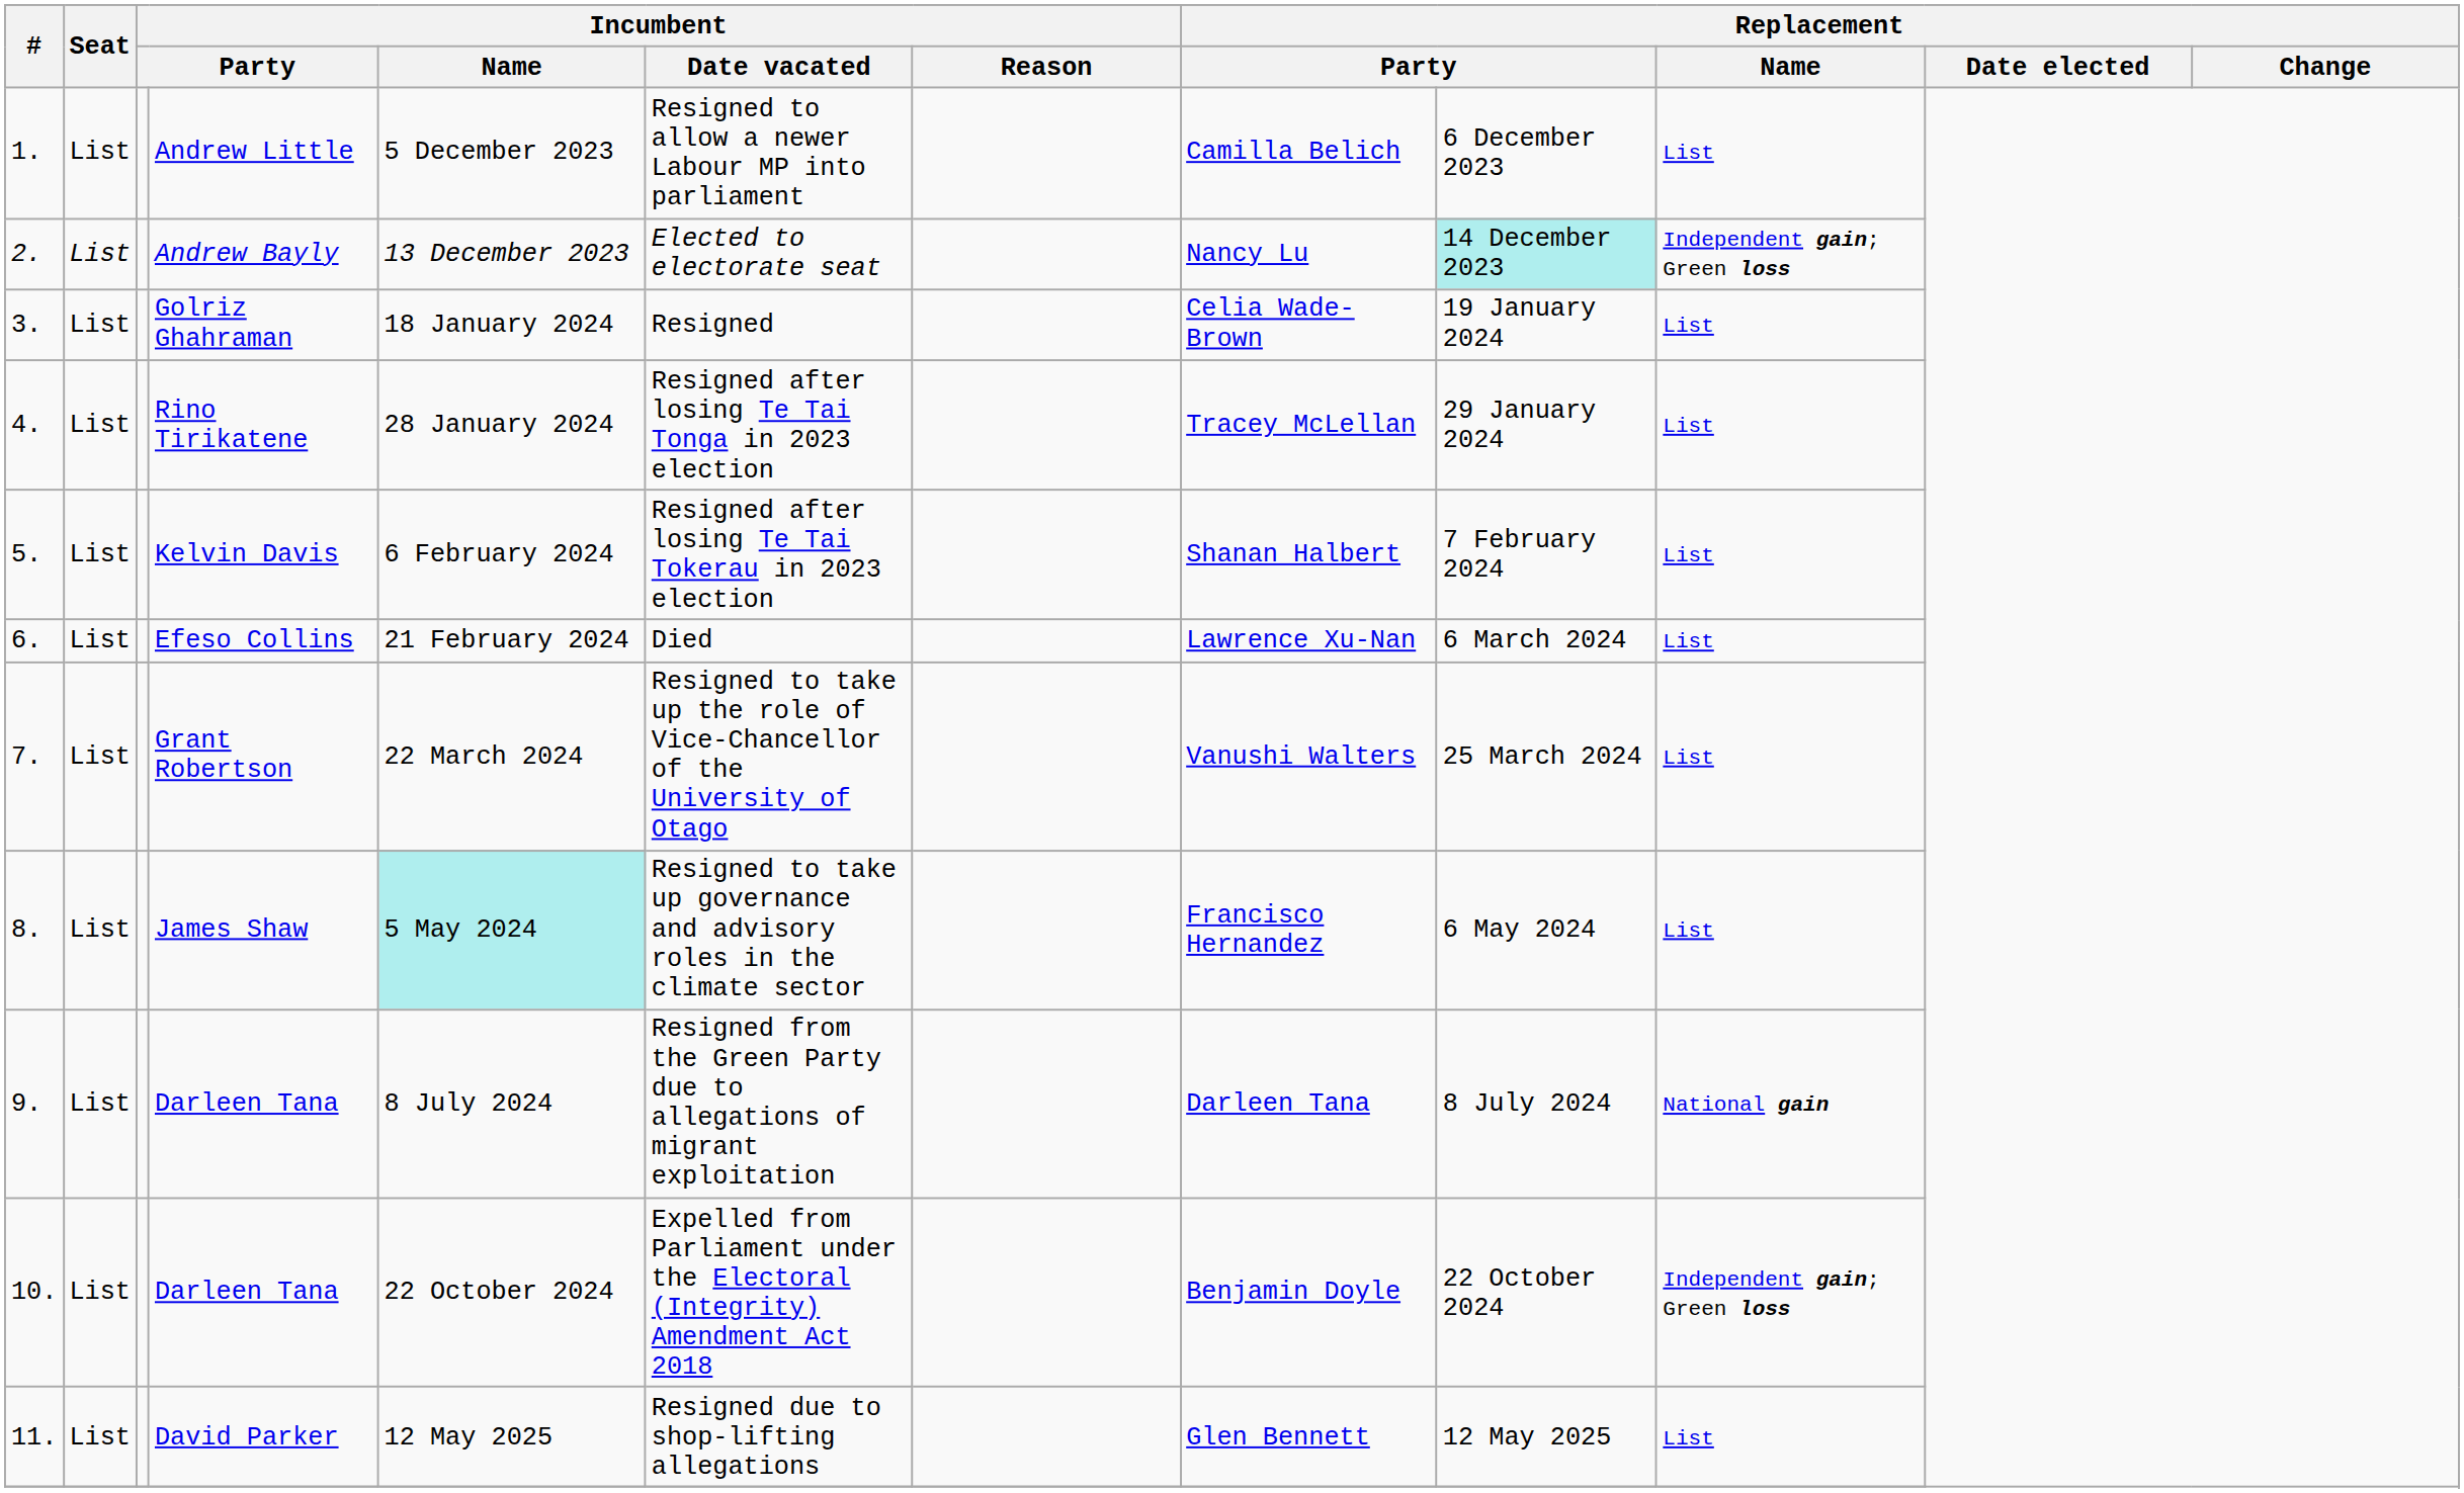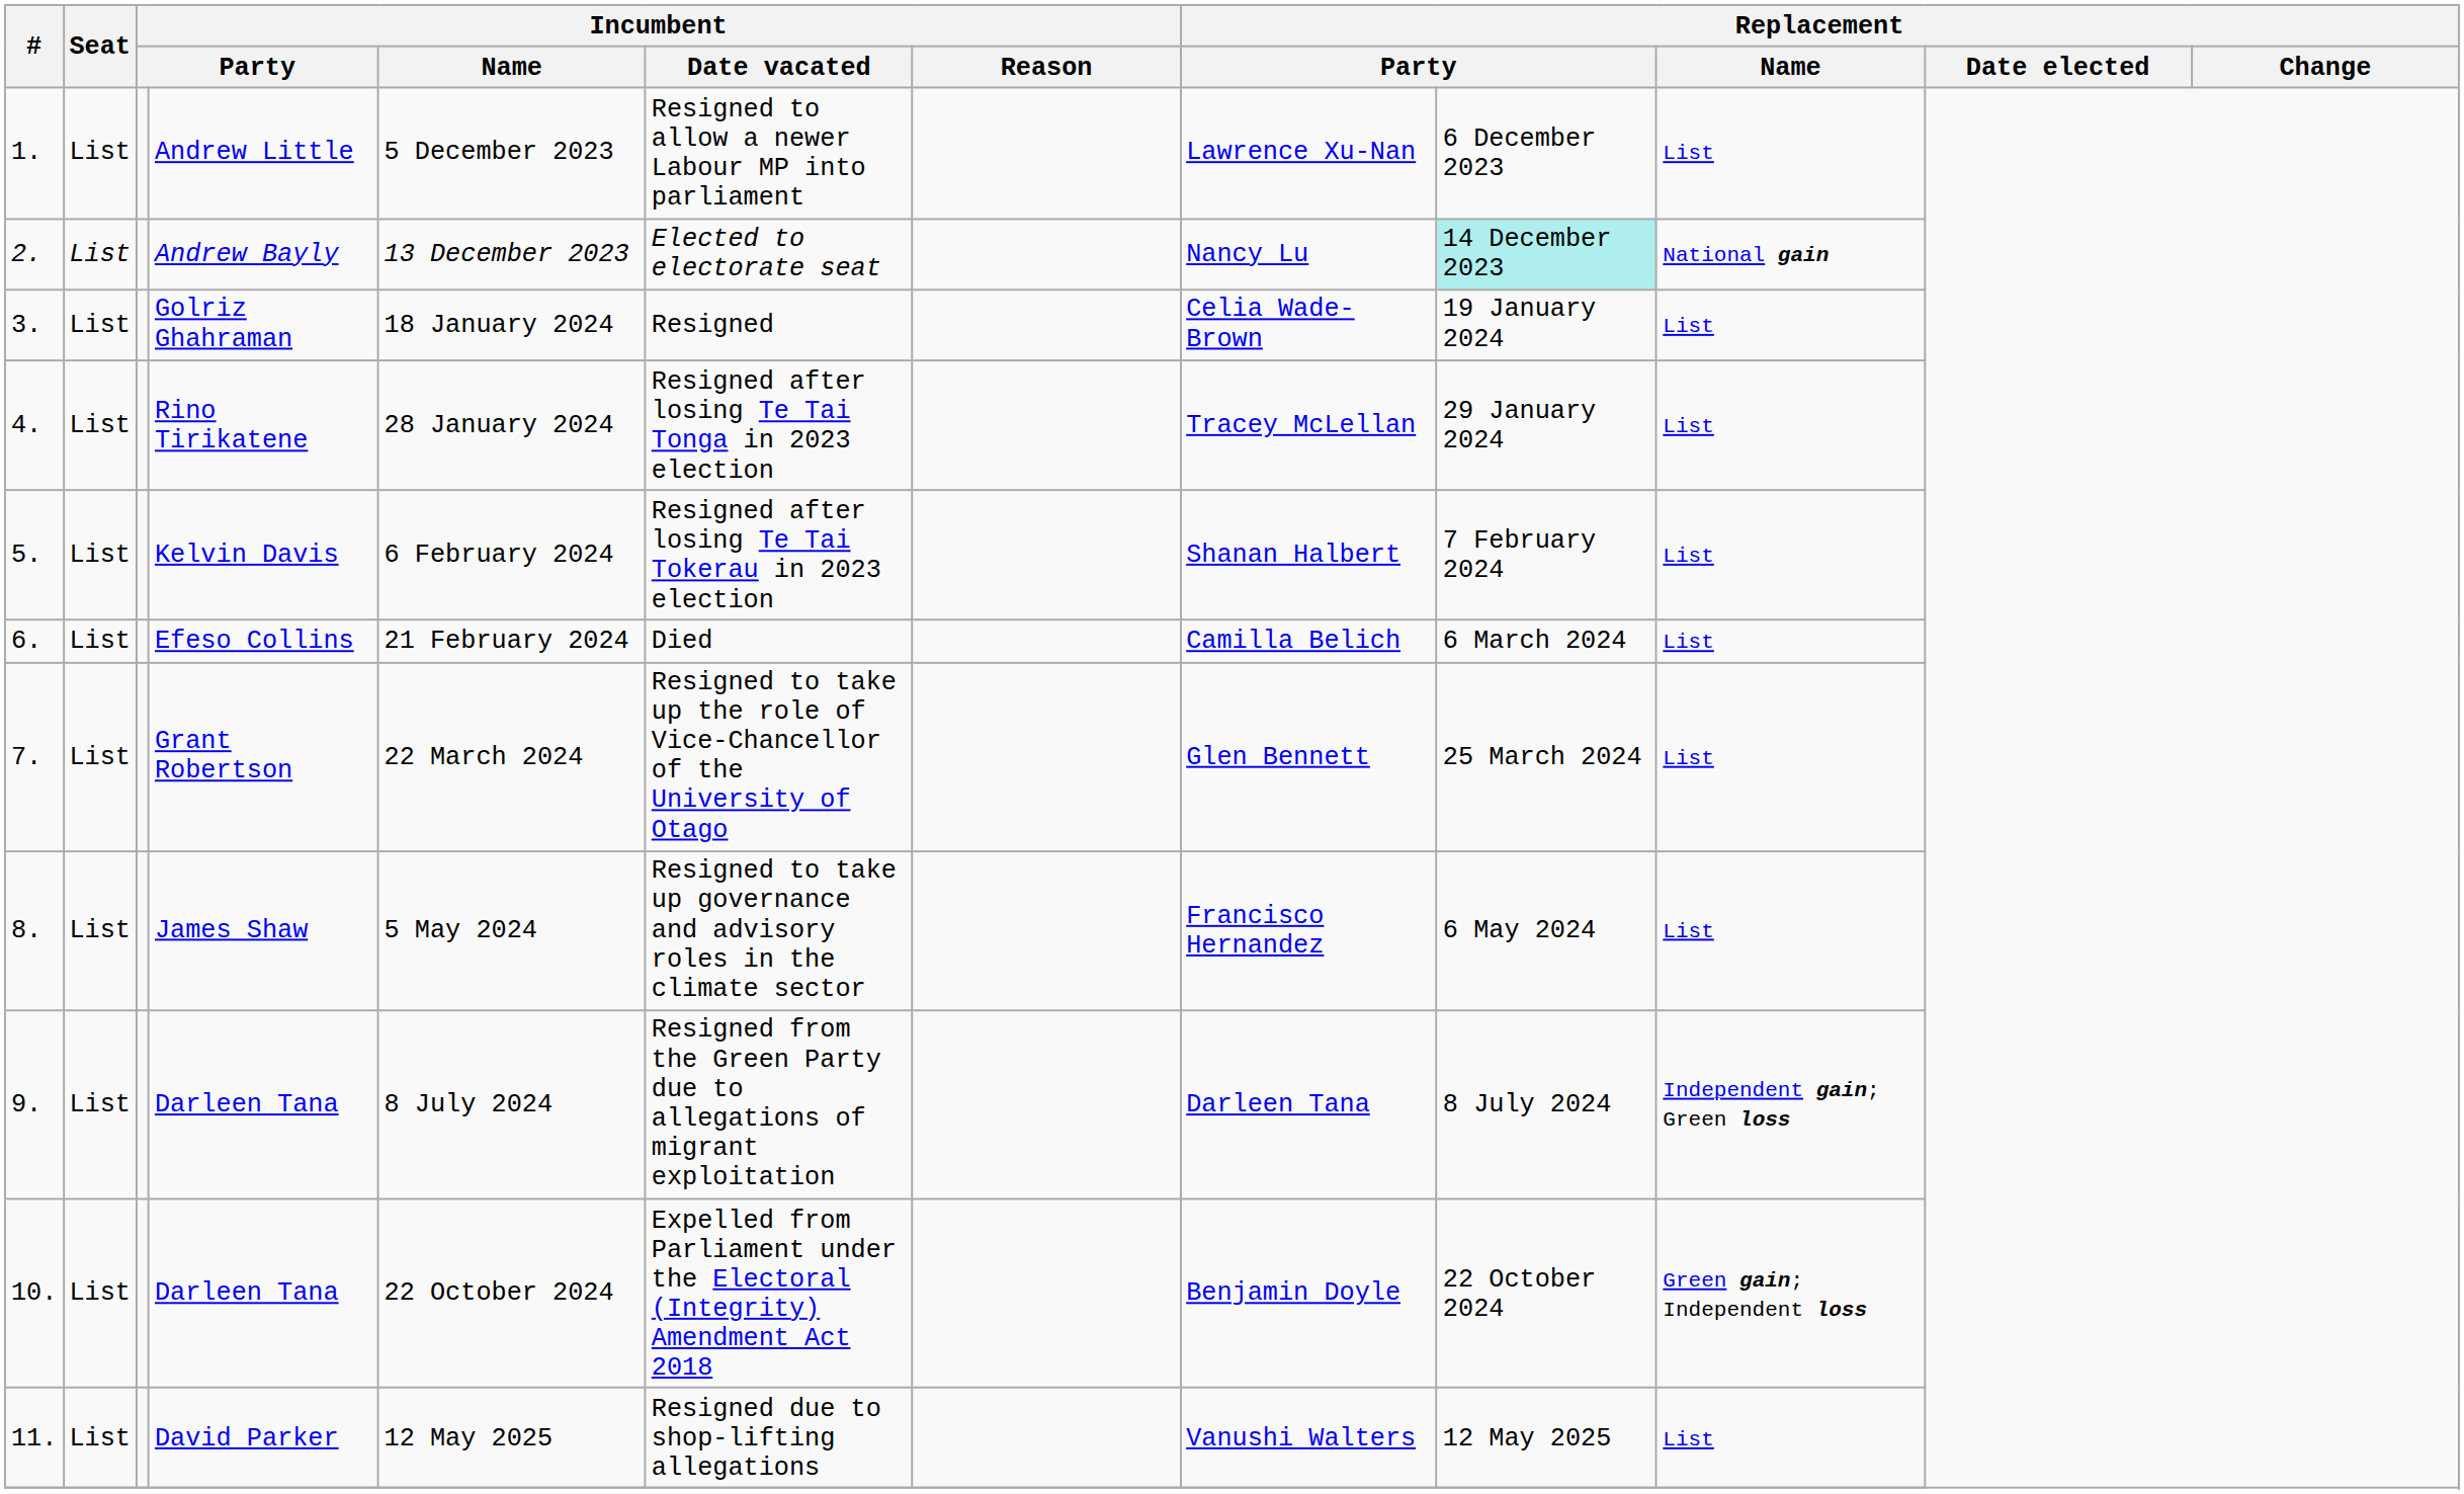Andrew Little | column 8: Camilla Belich -> Lawrence Xu-Nan
Andrew Bayly | Replacement / Name: Independent gain; Green loss -> National gain
Efeso Collins | column 8: Lawrence Xu-Nan -> Camilla Belich
Grant Robertson | column 8: Vanushi Walters -> Glen Bennett
James Shaw | Incumbent / Name: paleturquoise background -> no background
9. / Darleen Tana | Replacement / Name: National gain -> Independent gain; Green loss
10. / Darleen Tana | Replacement / Name: Independent gain; Green loss -> Green gain; Independent loss
David Parker | column 8: Glen Bennett -> Vanushi Walters
